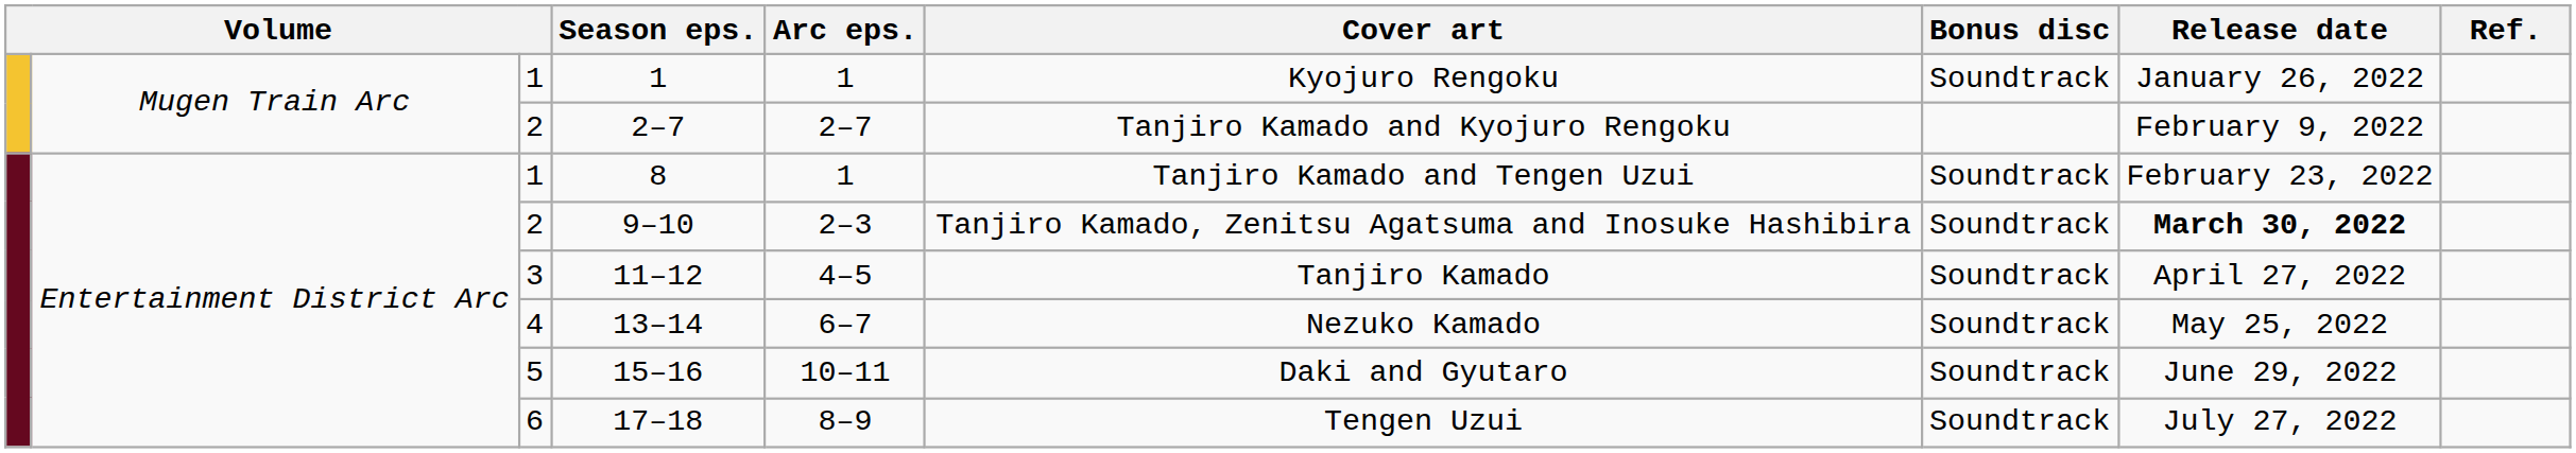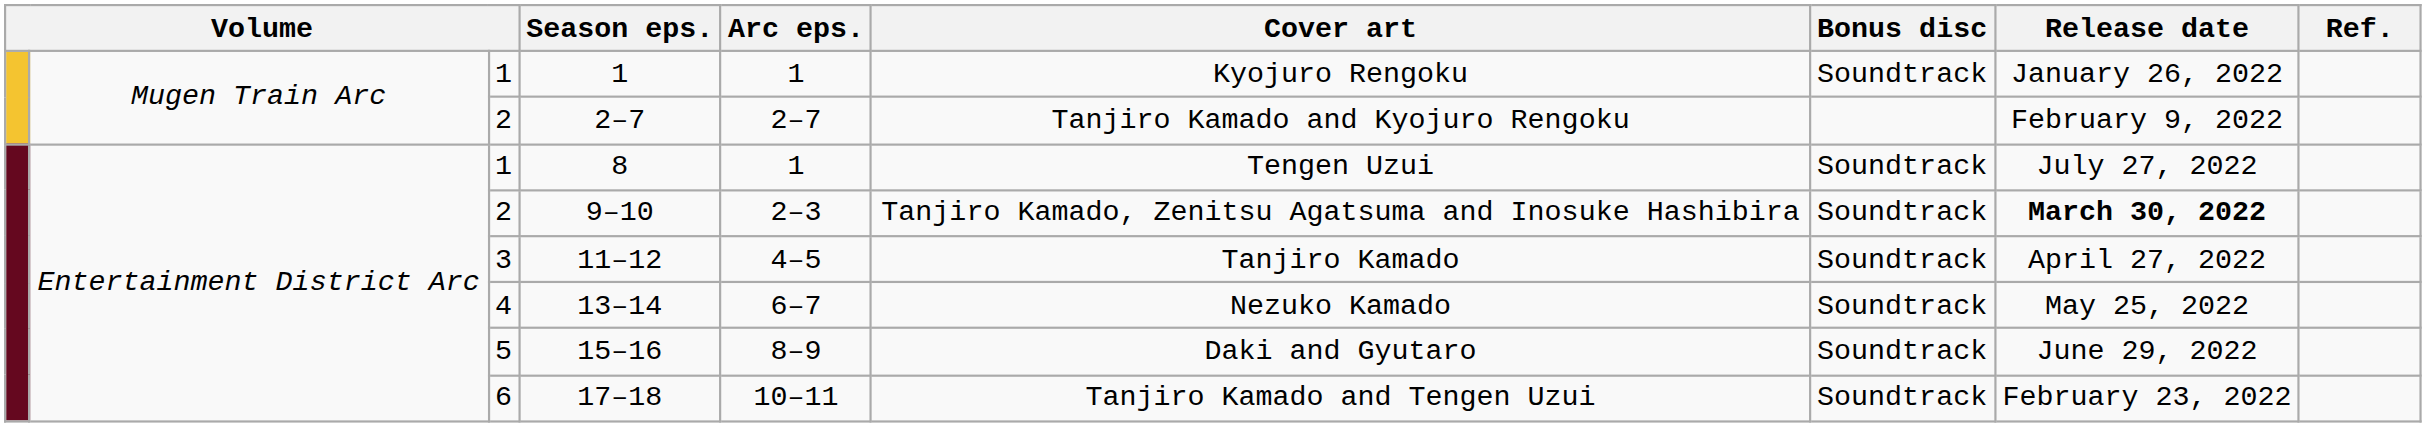8 | Cover art: Tanjiro Kamado and Tengen Uzui -> Tengen Uzui
8 | Release date: February 23, 2022 -> July 27, 2022
15–16 | Arc eps.: 10–11 -> 8–9
17–18 | Arc eps.: 8–9 -> 10–11
17–18 | Cover art: Tengen Uzui -> Tanjiro Kamado and Tengen Uzui
17–18 | Release date: July 27, 2022 -> February 23, 2022
